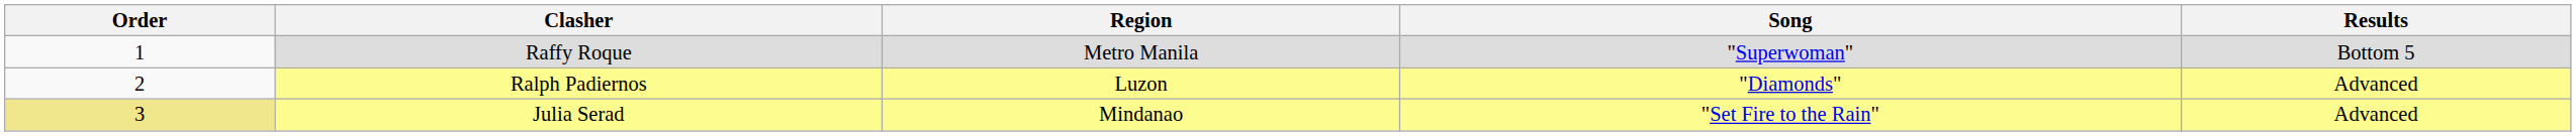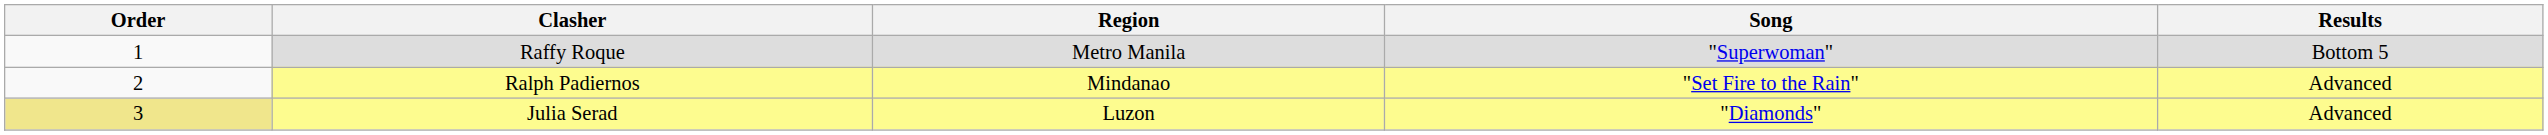Ralph Padiernos | Region: Luzon -> Mindanao
Ralph Padiernos | Song: "Diamonds" -> "Set Fire to the Rain"
Julia Serad | Region: Mindanao -> Luzon
Julia Serad | Song: "Set Fire to the Rain" -> "Diamonds"
